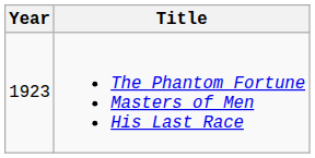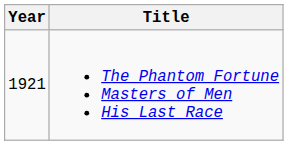The Phantom Fortune Masters of Men His Last Race | Year: 1923 -> 1921
